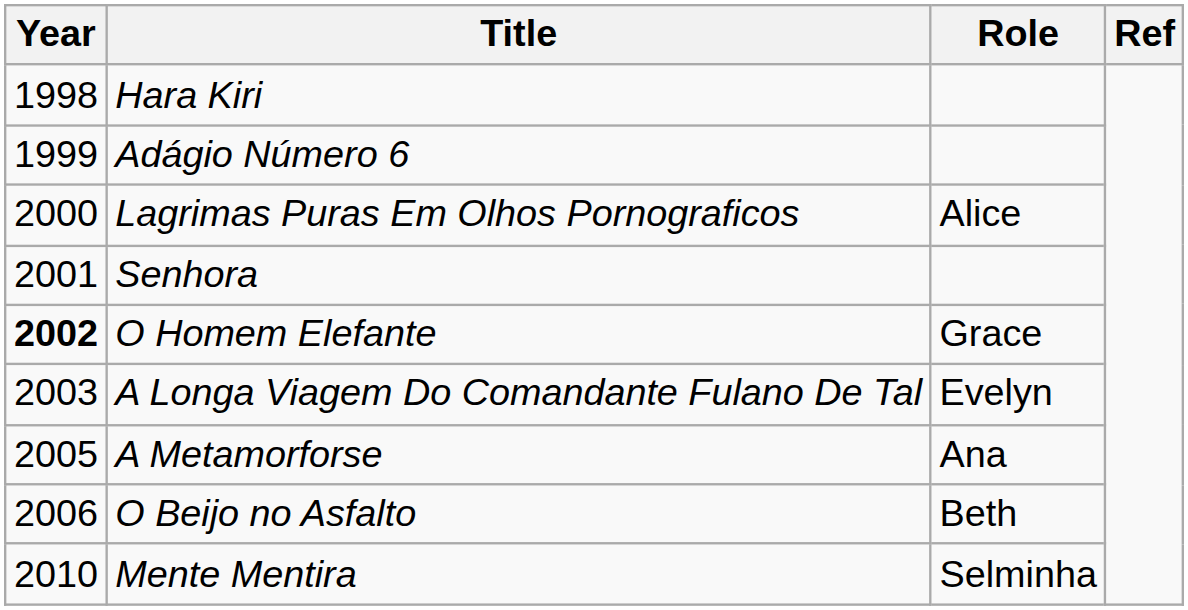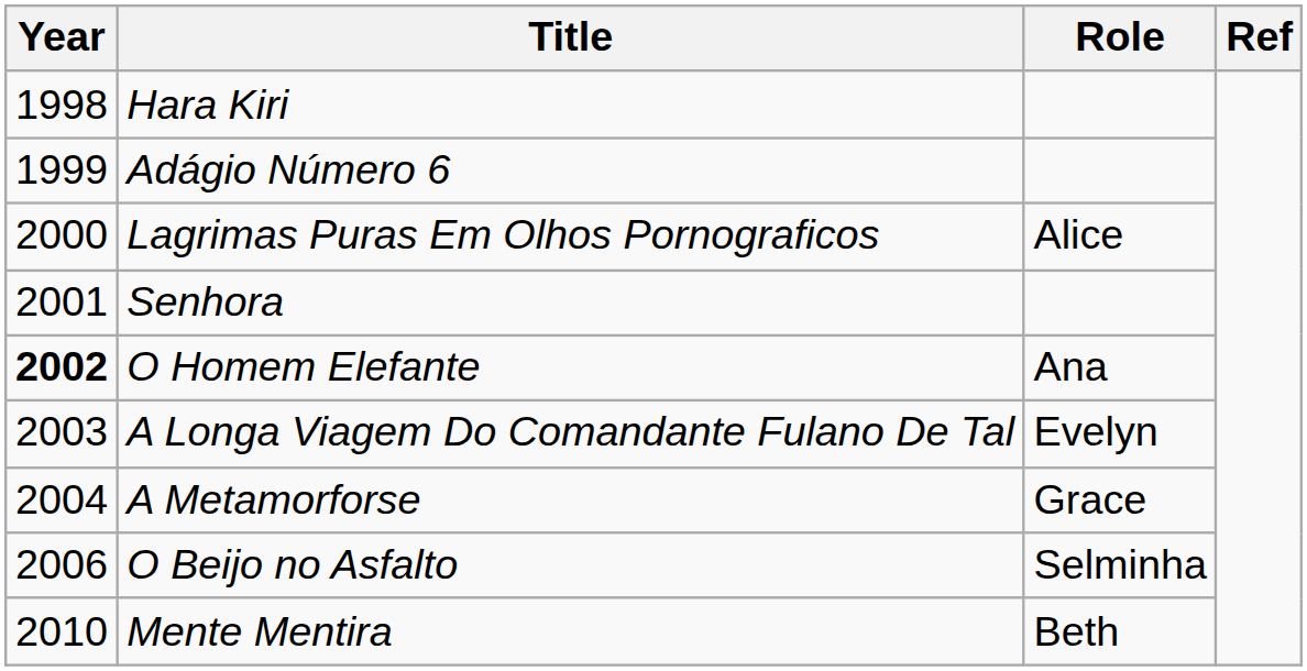O Homem Elefante | Role: Grace -> Ana
A Metamorforse | Year: 2005 -> 2004
A Metamorforse | Role: Ana -> Grace
O Beijo no Asfalto | Role: Beth -> Selminha
Mente Mentira | Role: Selminha -> Beth
